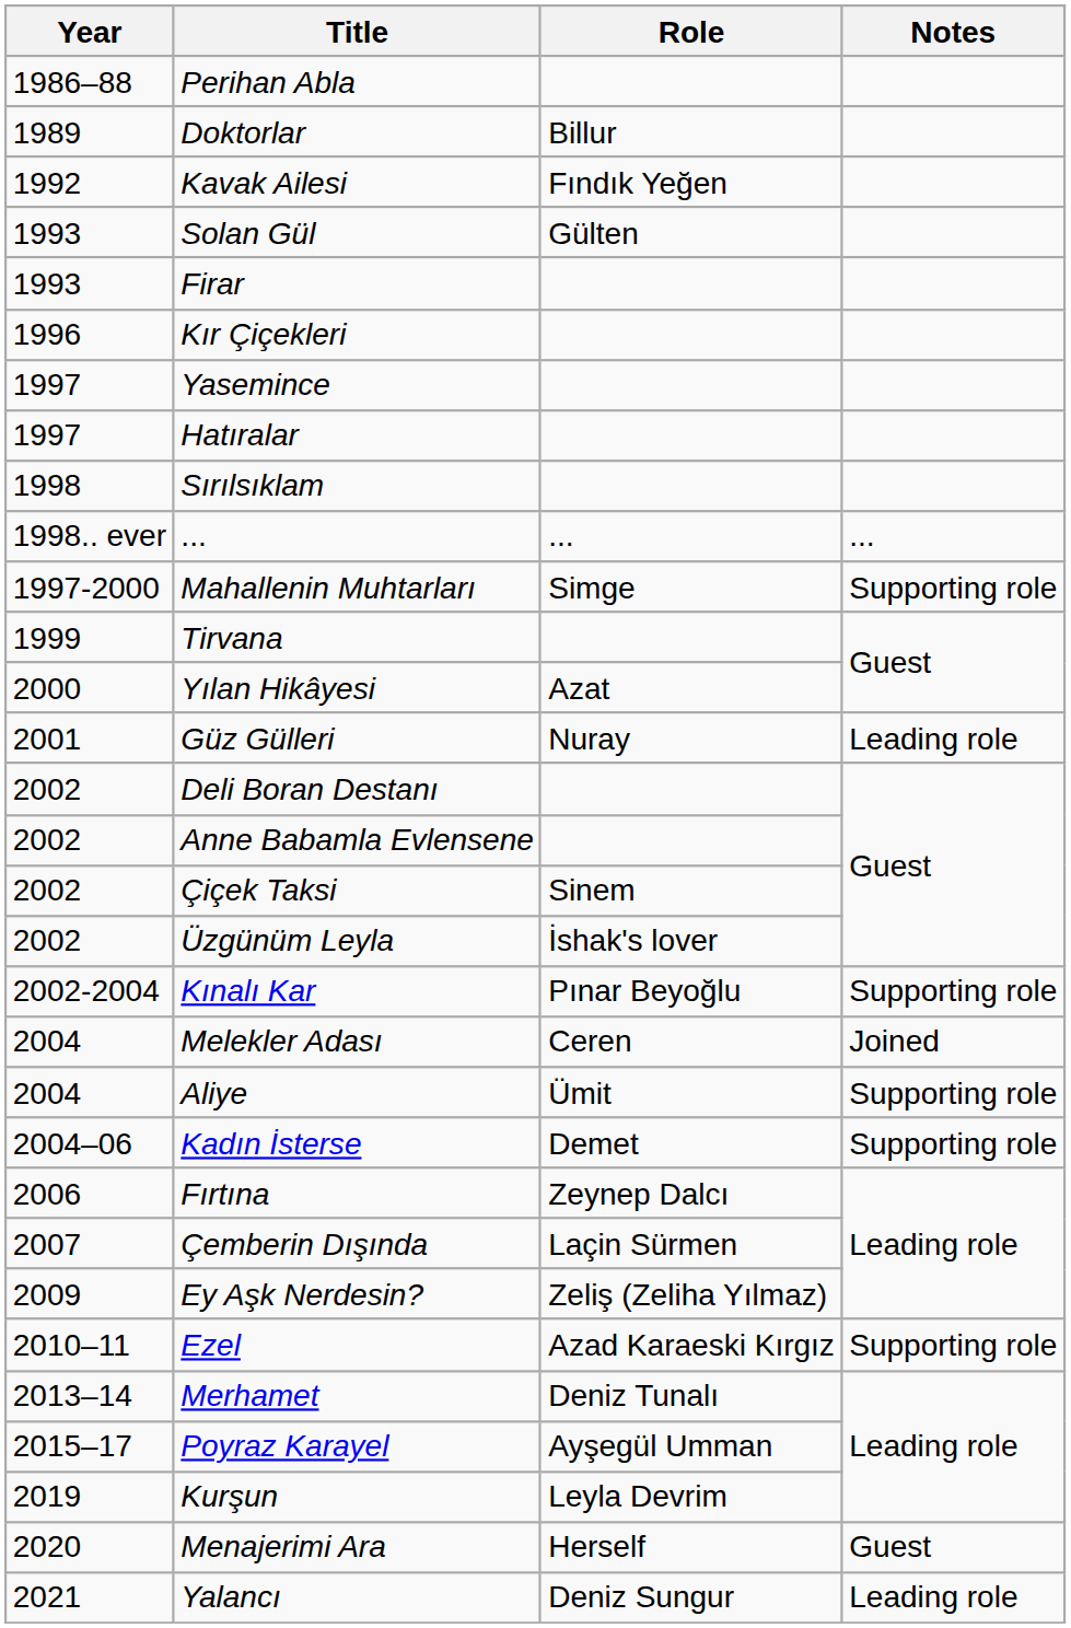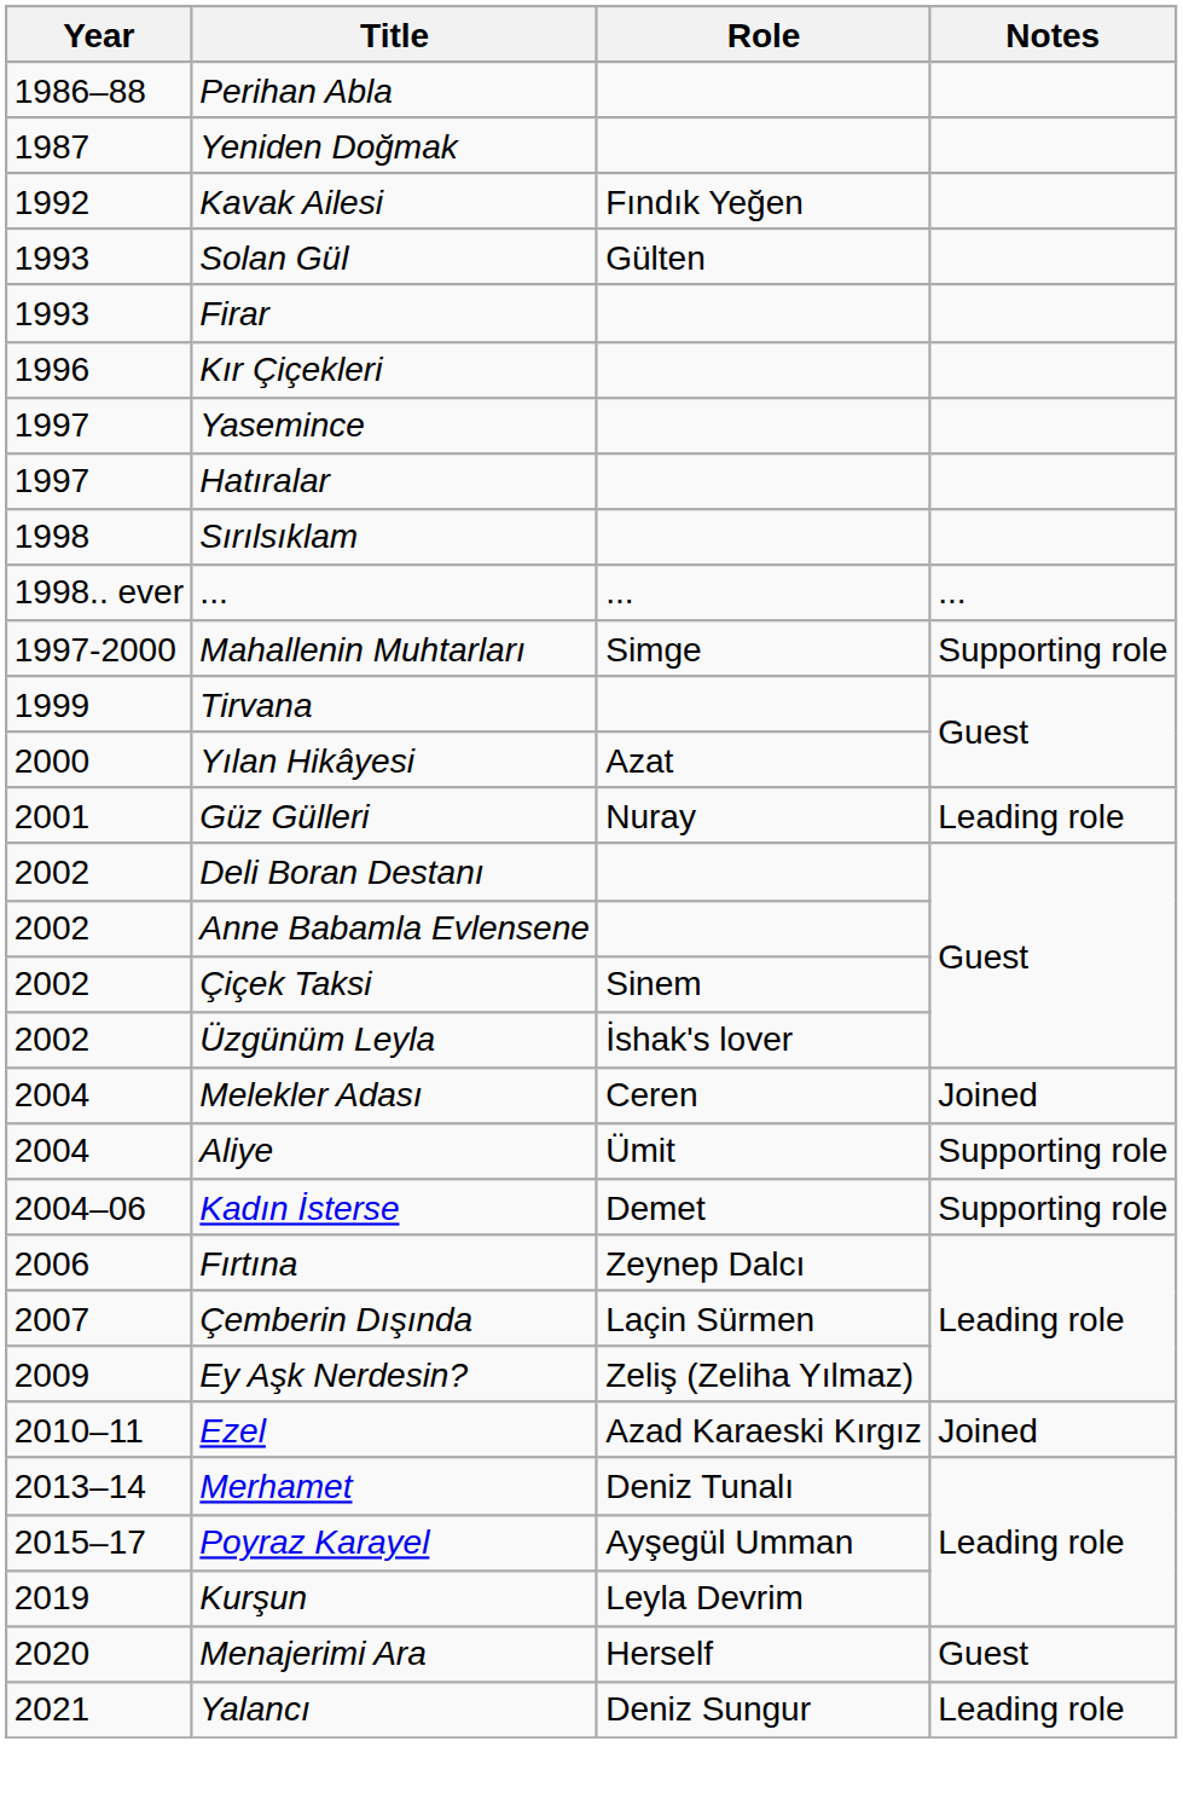+ row: 1987 | Yeniden Doğmak
- row: 1989 | Doktorlar | Billur
- row: 2002-2004 | Kınalı Kar | Pınar Beyoğlu | Supporting role
Ezel | Notes: Supporting role -> Joined
